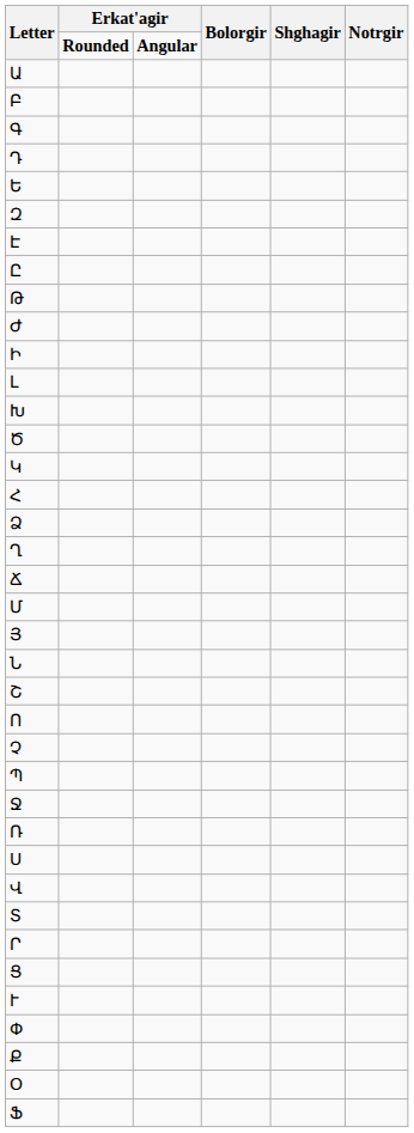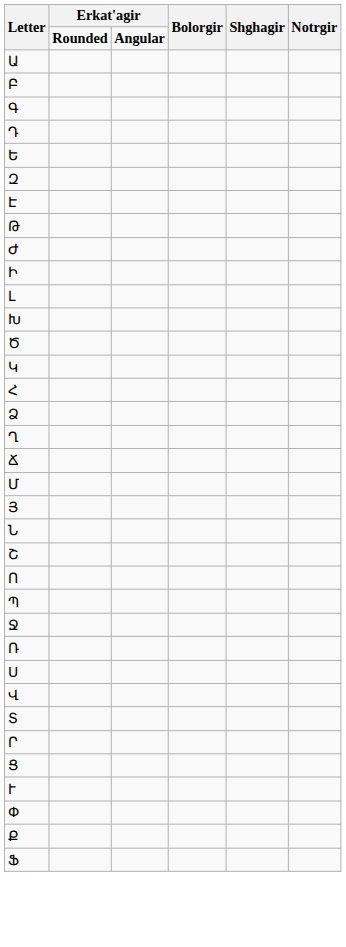- row: Ը
- row: Չ
- row: Օ
